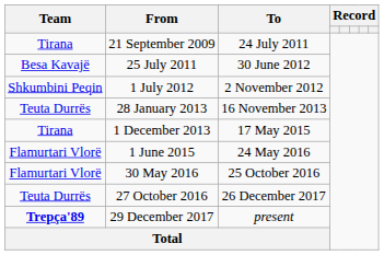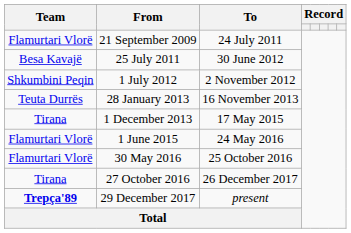21 September 2009 | Team: Tirana -> Flamurtari Vlorë
27 October 2016 | Team: Teuta Durrës -> Tirana
